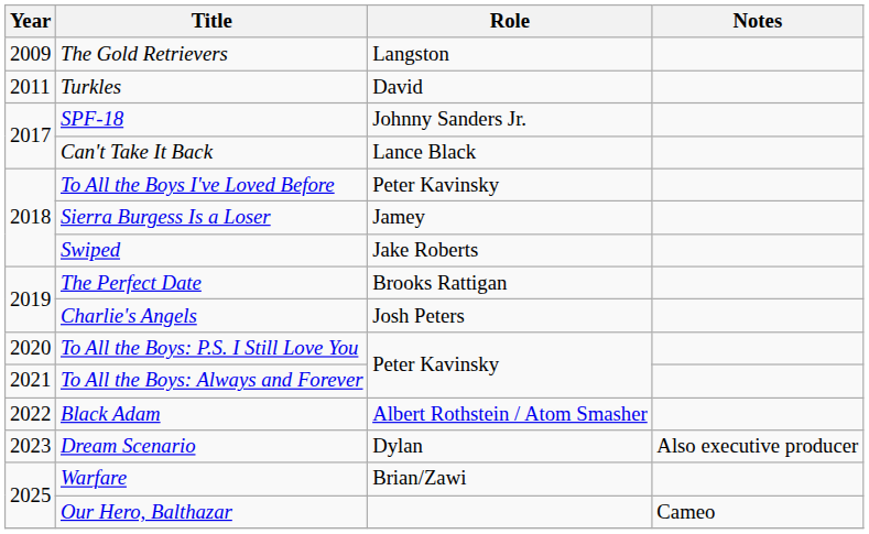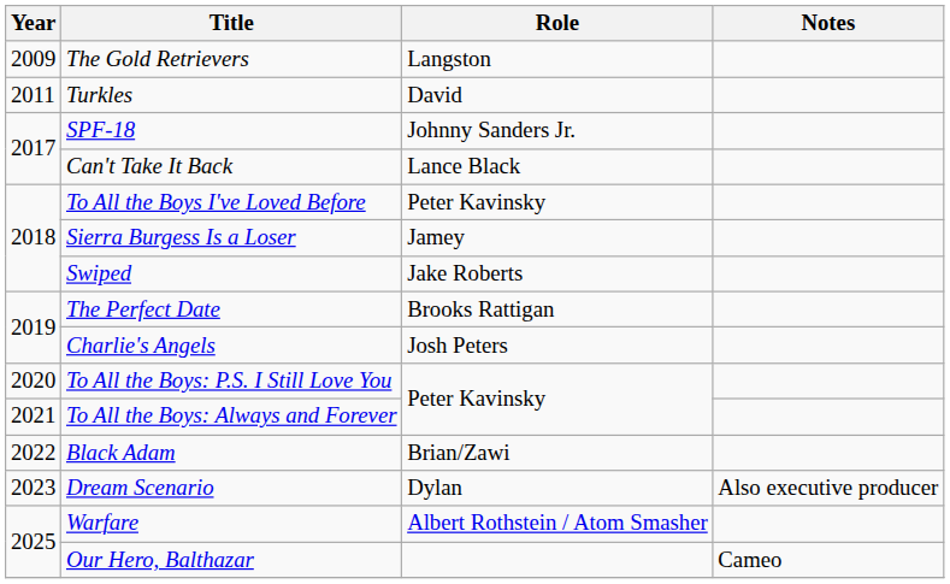Black Adam | Role: Albert Rothstein / Atom Smasher -> Brian/Zawi
Warfare | Role: Brian/Zawi -> Albert Rothstein / Atom Smasher
